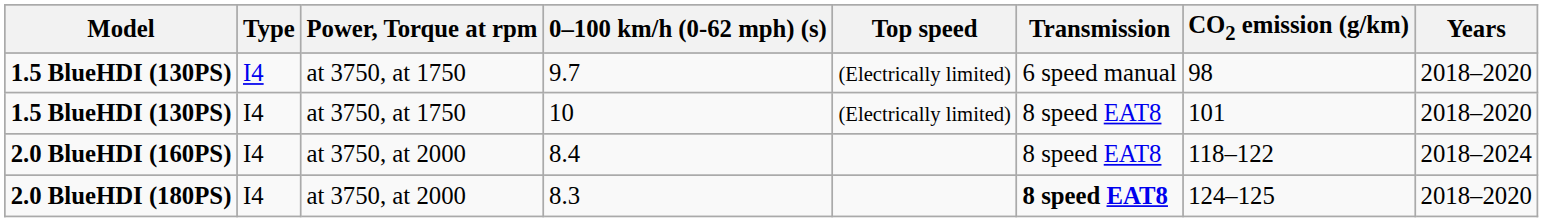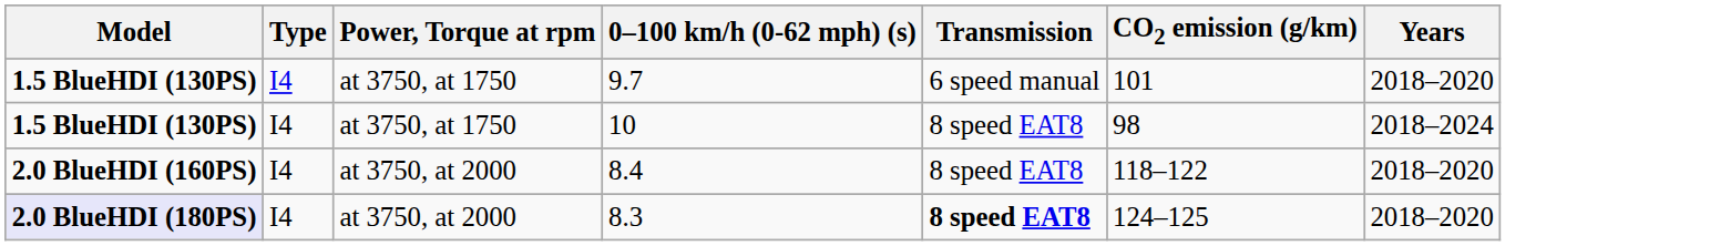- column: Top speed | (Electrically limited) | (Electrically limited)
9.7 | CO2 emission (g/km): 98 -> 101
10 | CO2 emission (g/km): 101 -> 98
10 | Years: 2018–2020 -> 2018–2024
8.4 | Years: 2018–2024 -> 2018–2020
8.3 | Model: no background -> lavender background
